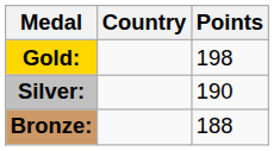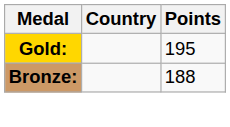Gold: | Points: 198 -> 195
- row: Silver: | 190
